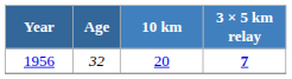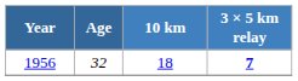1956 | 10 km: 20 -> 18
